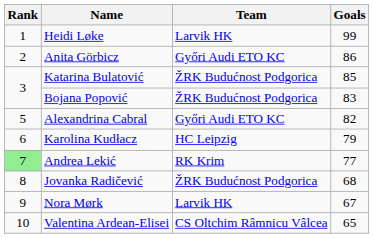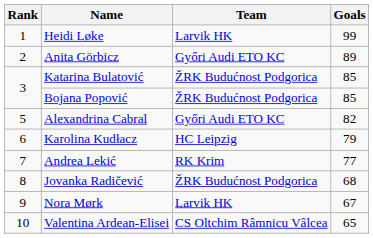Anita Görbicz | Goals: 86 -> 89
Bojana Popović | Goals: 83 -> 85
Andrea Lekić | Rank: lightgreen background -> no background
